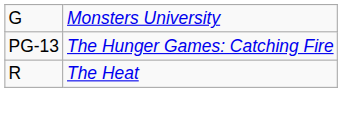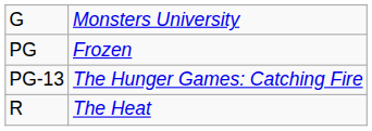+ row: PG | Frozen
